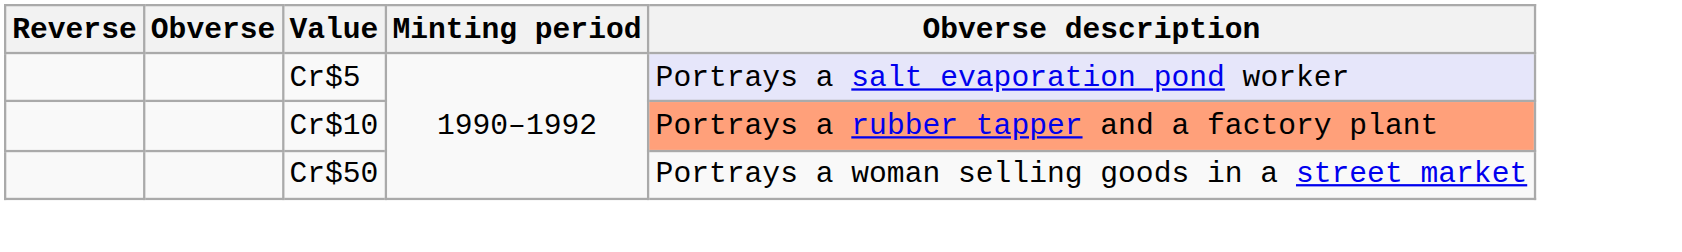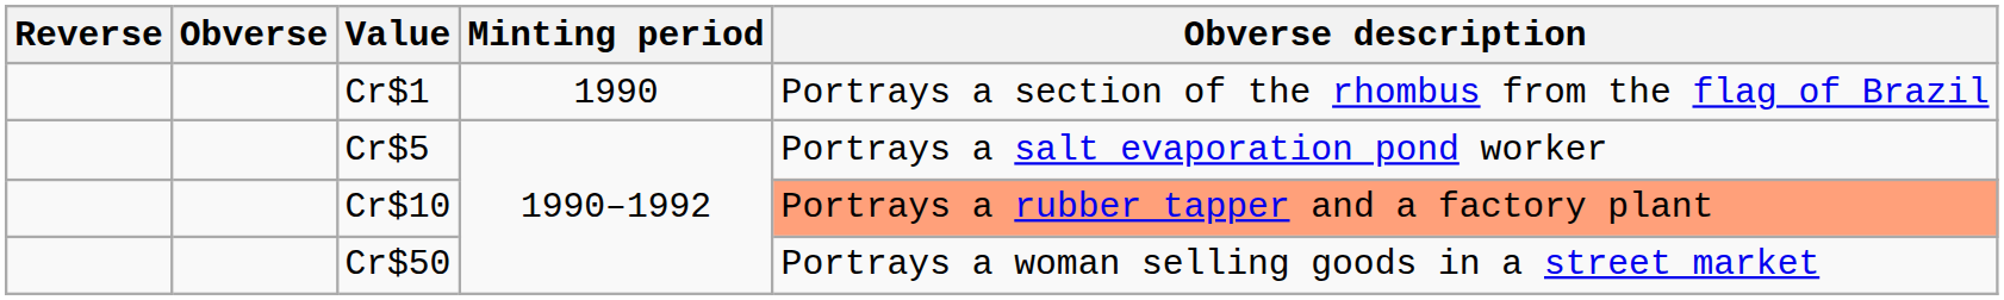+ row: Cr$1 | 1990 | Portrays a section of the rhombus from the flag of Brazil
Cr$5 | Obverse description: lavender background -> no background
